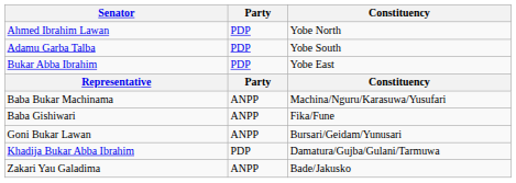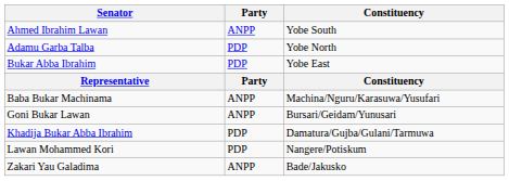Ahmed Ibrahim Lawan | Party: PDP -> ANPP
Ahmed Ibrahim Lawan | Constituency: Yobe North -> Yobe South
Adamu Garba Talba | Constituency: Yobe South -> Yobe North
- row: Baba Gishiwari | ANPP | Fika/Fune
+ row: Lawan Mohammed Kori | PDP | Nangere/Potiskum
